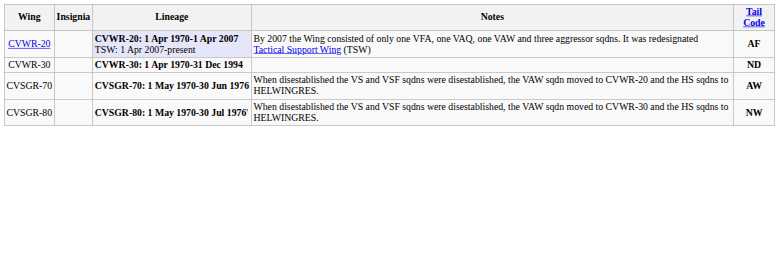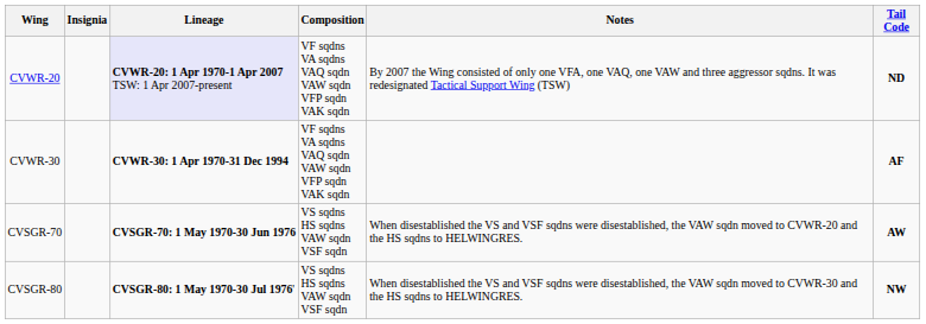+ column: Composition | VF sqdns VA sqdns VAQ sqdn VAW sqdn VFP sqdn VAK sqdn | VF sqdns VA sqdns VAQ sqdn VAW sqdn VFP sqdn VAK sqdn | VS sqdns HS sqdns VAW sqdn VSF sqdn | VS sqdns HS sqdns VAW sqdn VSF sqdn
CVWR-20 | Tail Code: AF -> ND
CVWR-30 | Tail Code: ND -> AF
